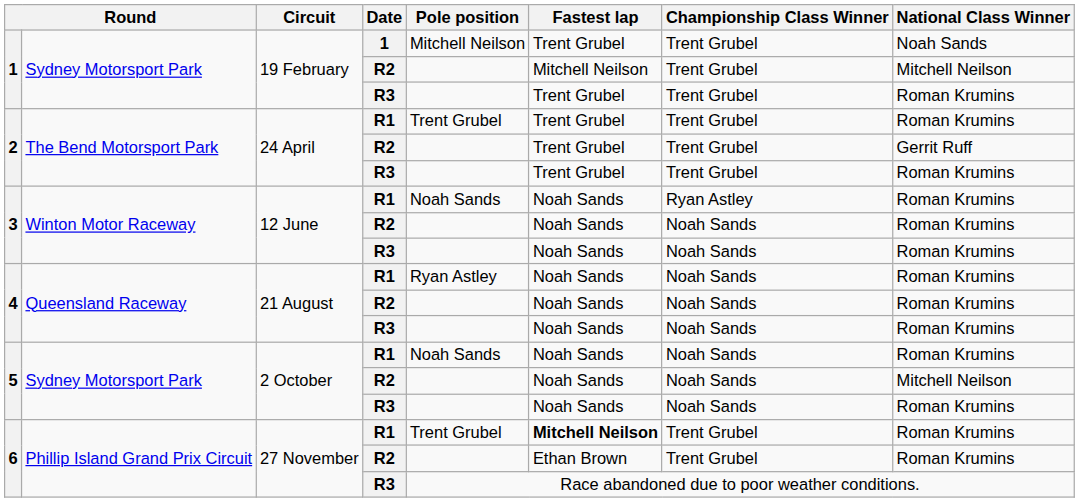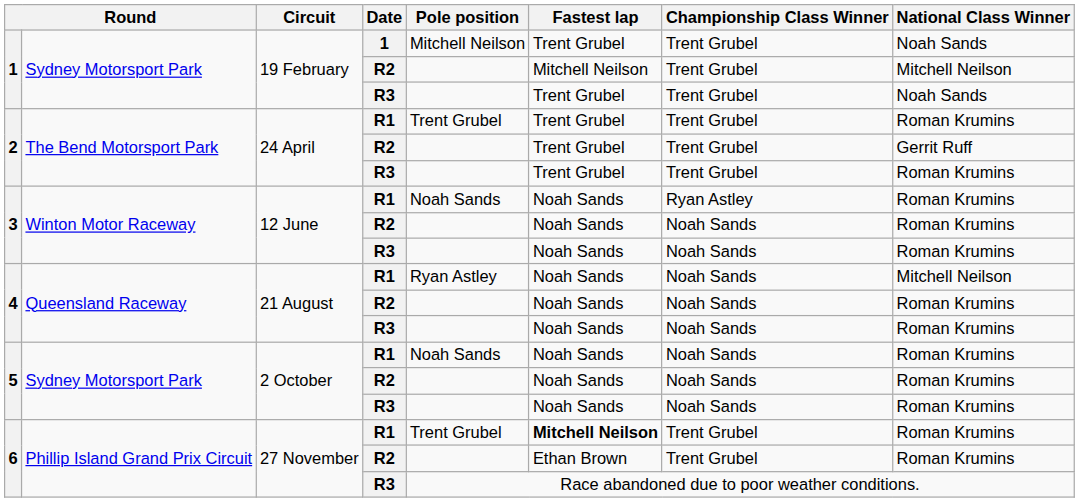1 / R3 | National Class Winner: Roman Krumins -> Noah Sands
4 / R1 | National Class Winner: Roman Krumins -> Mitchell Neilson
5 / R2 | National Class Winner: Mitchell Neilson -> Roman Krumins
